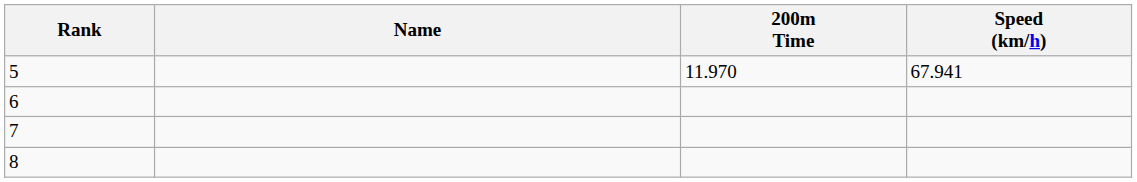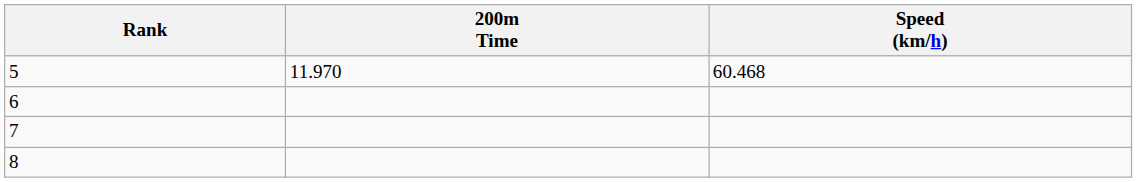- column: Name
5 | Speed (km/h): 67.941 -> 60.468
